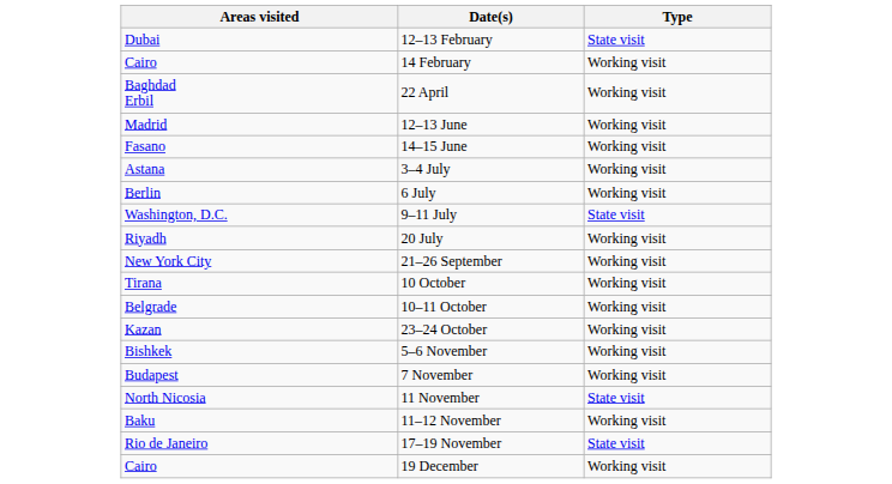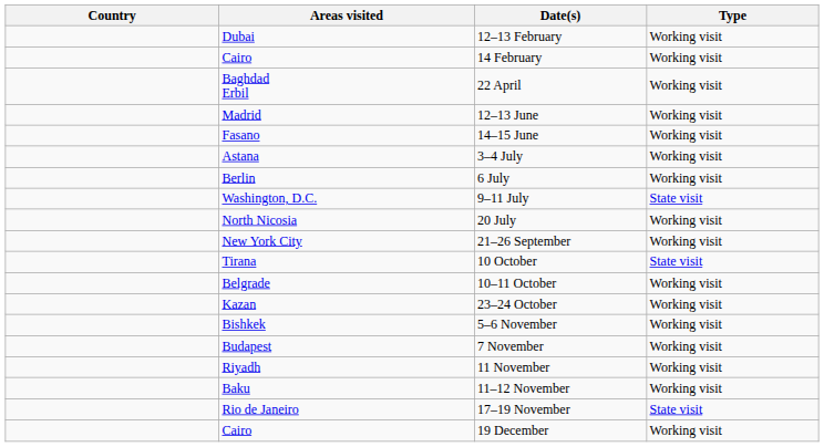+ column: Country
12–13 February | Type: State visit -> Working visit
20 July | Areas visited: Riyadh -> North Nicosia
10 October | Type: Working visit -> State visit
11 November | Areas visited: North Nicosia -> Riyadh
11 November | Type: State visit -> Working visit
